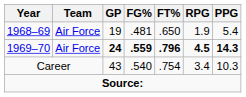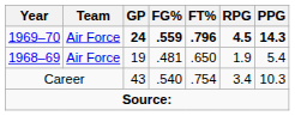rows swapped: 1968–69 <-> 1969–70
